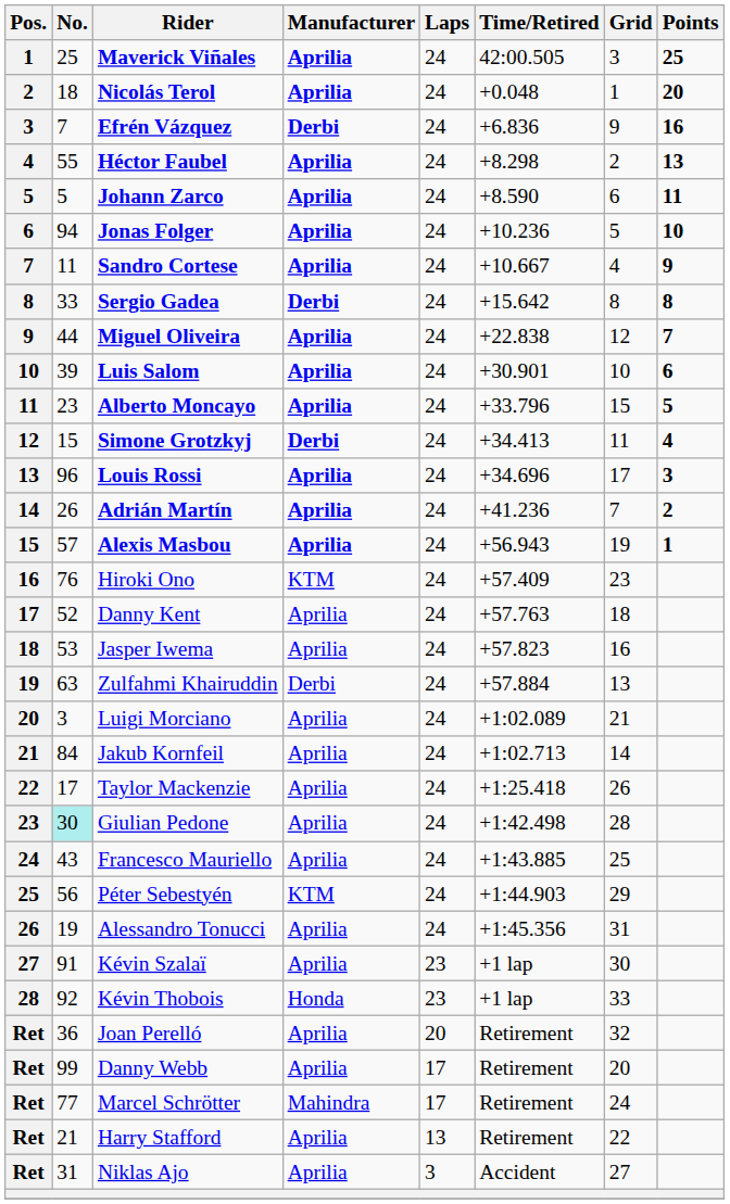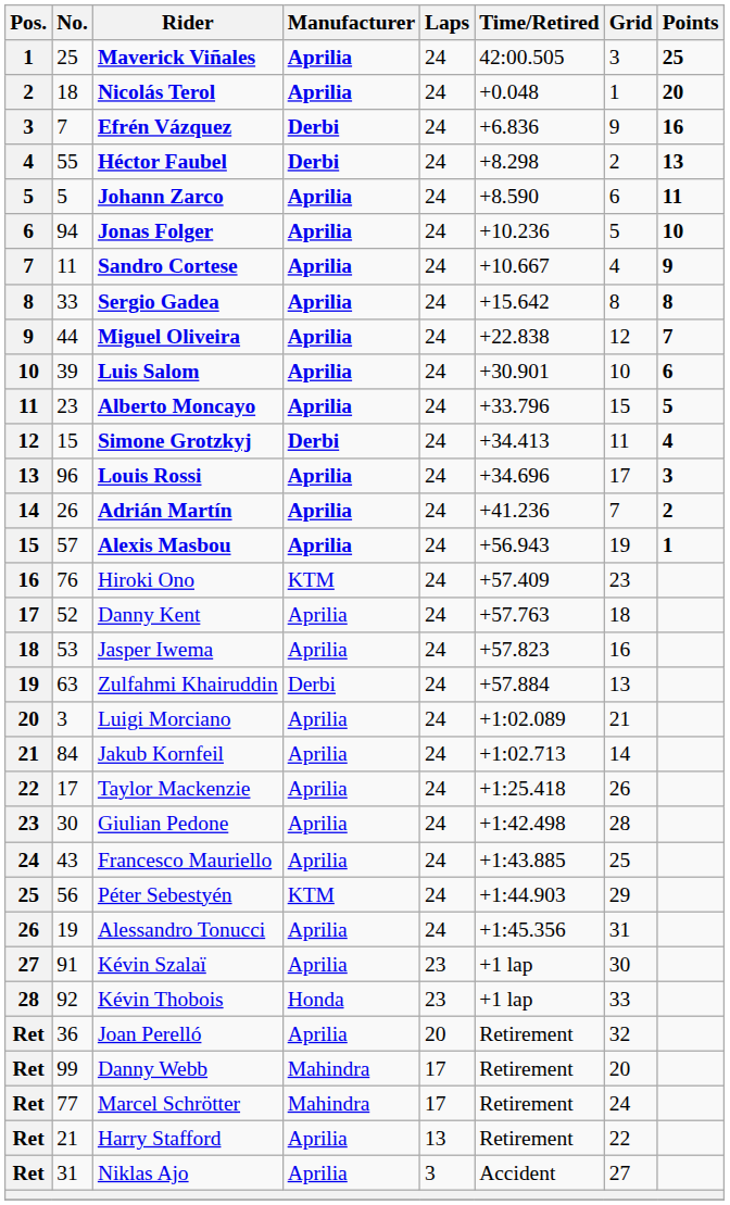Héctor Faubel | Manufacturer: Aprilia -> Derbi
Sergio Gadea | Manufacturer: Derbi -> Aprilia
Giulian Pedone | No.: paleturquoise background -> no background
Danny Webb | Manufacturer: Aprilia -> Mahindra
